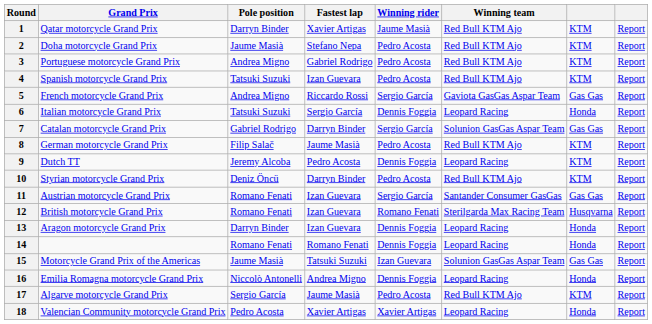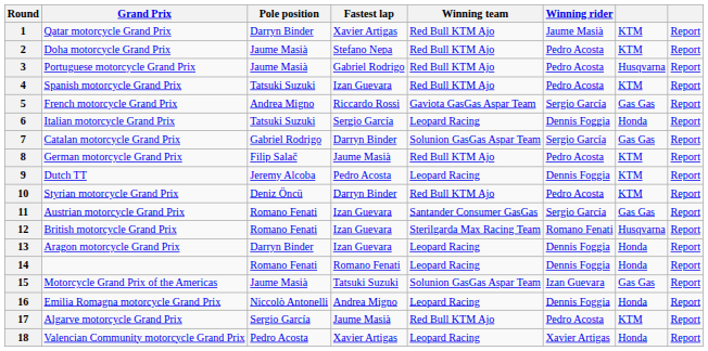columns swapped: Winning rider <-> Winning team
3 | Pole position: Andrea Migno -> Jaume Masià
3 | column 7: KTM -> Husqvarna
